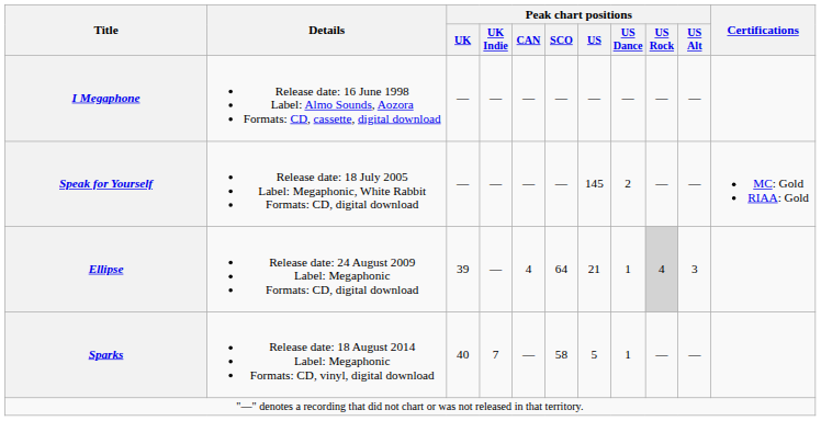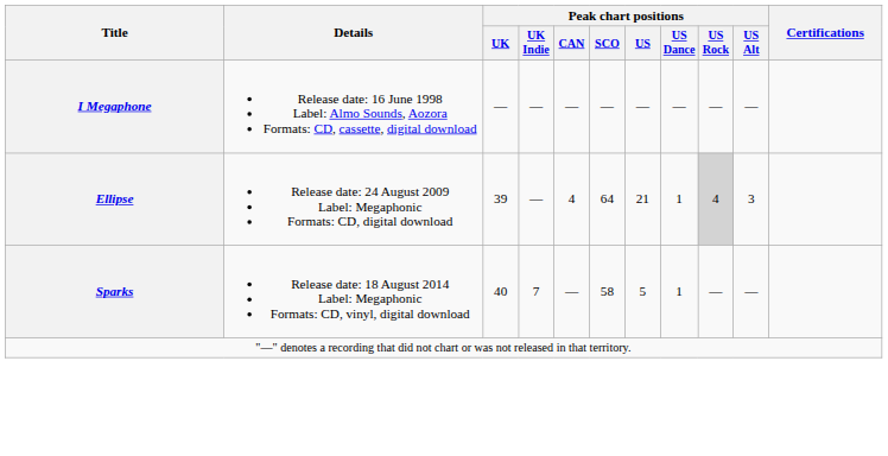- row: Speak for Yourself | Release date: 18 July 2005 Label: Megaphonic, White Rabbit Formats: CD, digital download | — | — | — | — | 145 | 2 | — | — | MC: Gold RIAA: Gold
